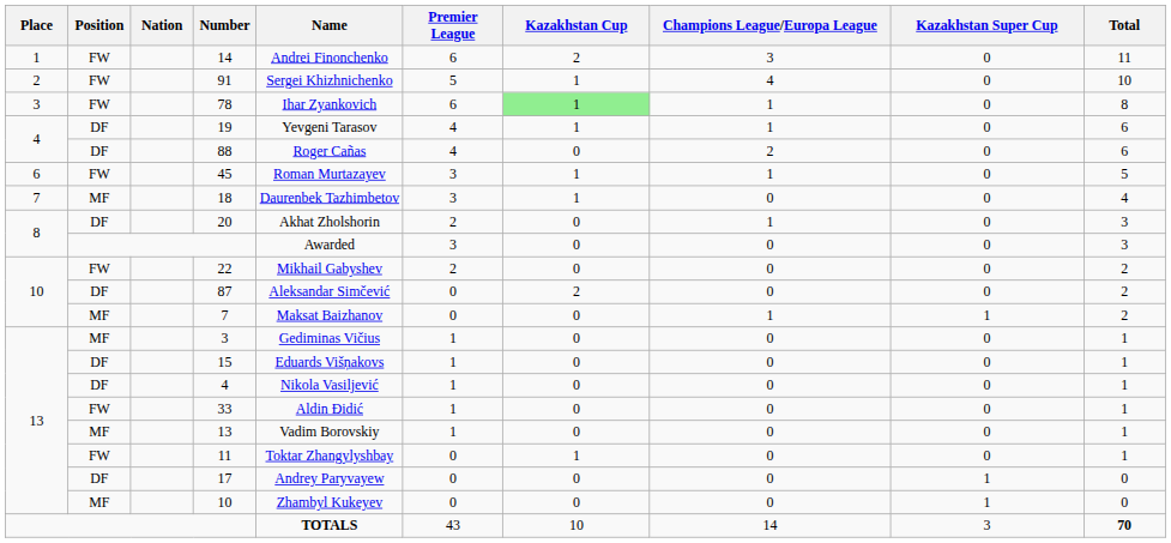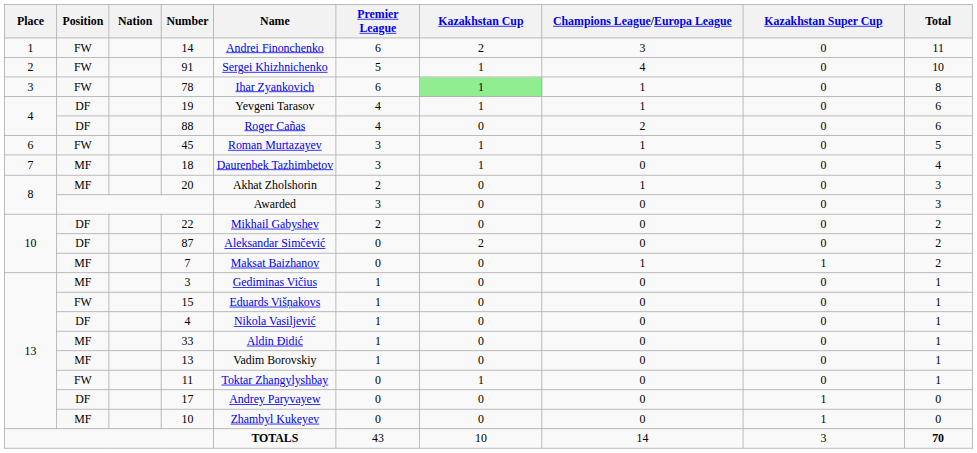20 | Position: DF -> MF
22 | Position: FW -> DF
15 | Position: DF -> FW
33 | Position: FW -> MF
